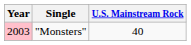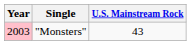"Monsters" | U.S. Mainstream Rock: 40 -> 43
